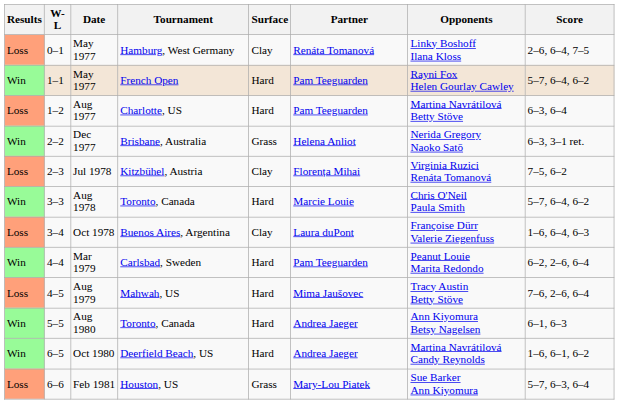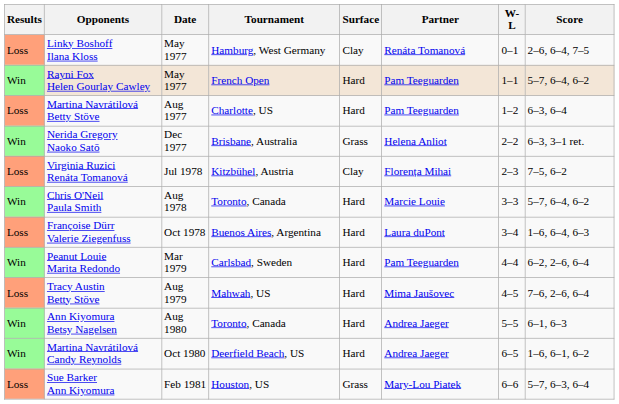columns swapped: W-L <-> Opponents
Oct 1978 | Surface: Clay -> Hard
